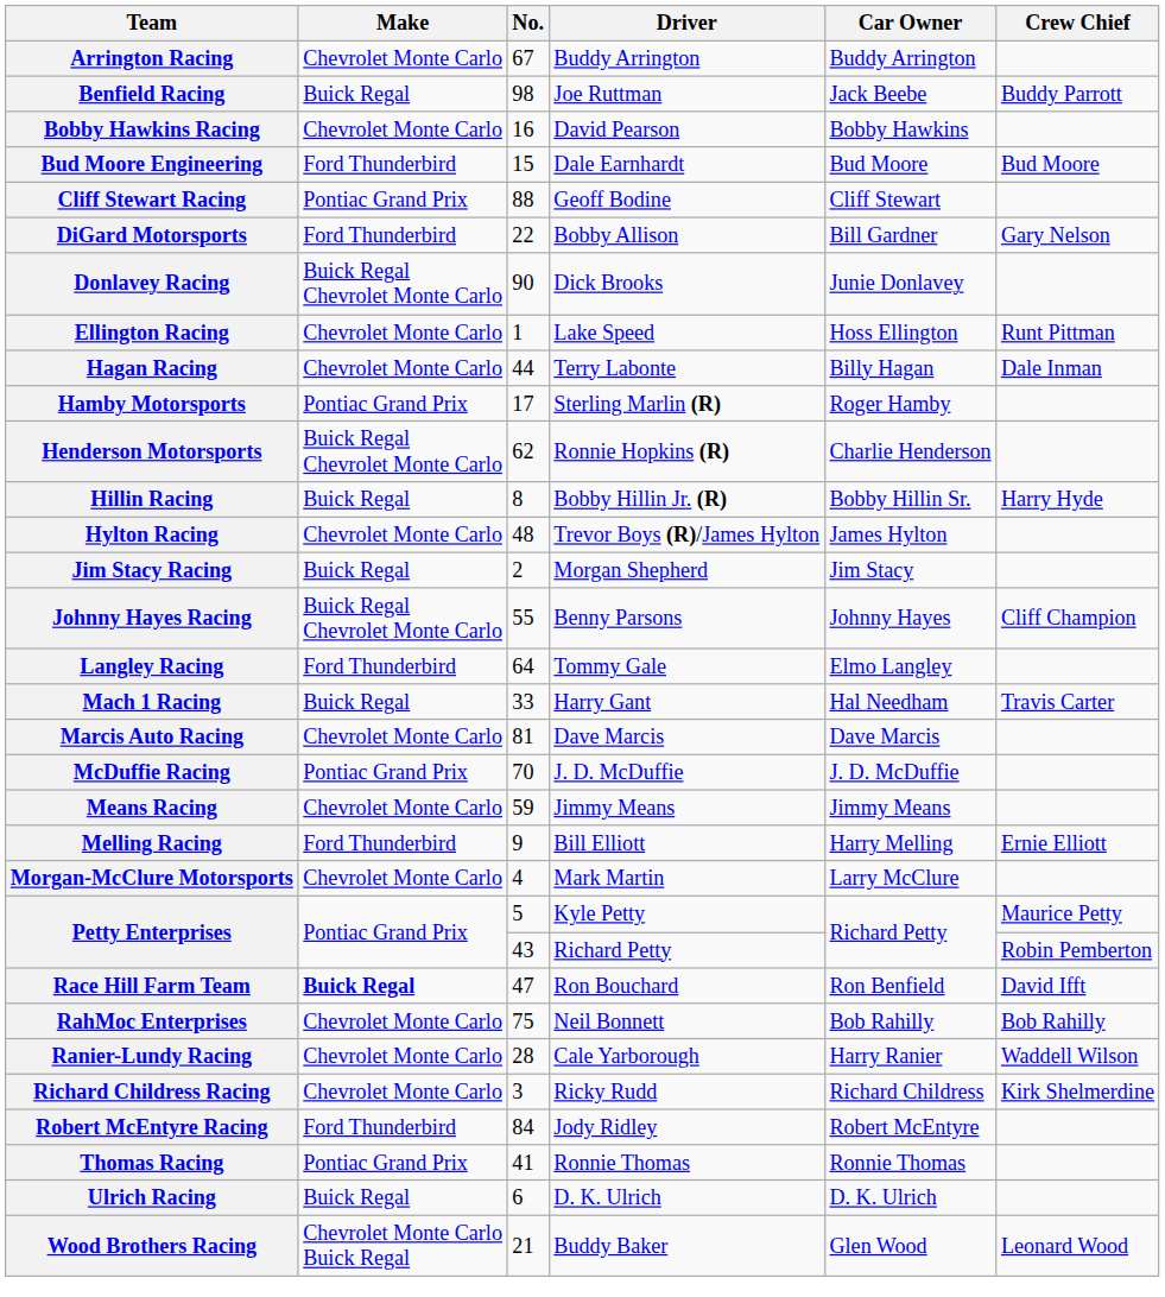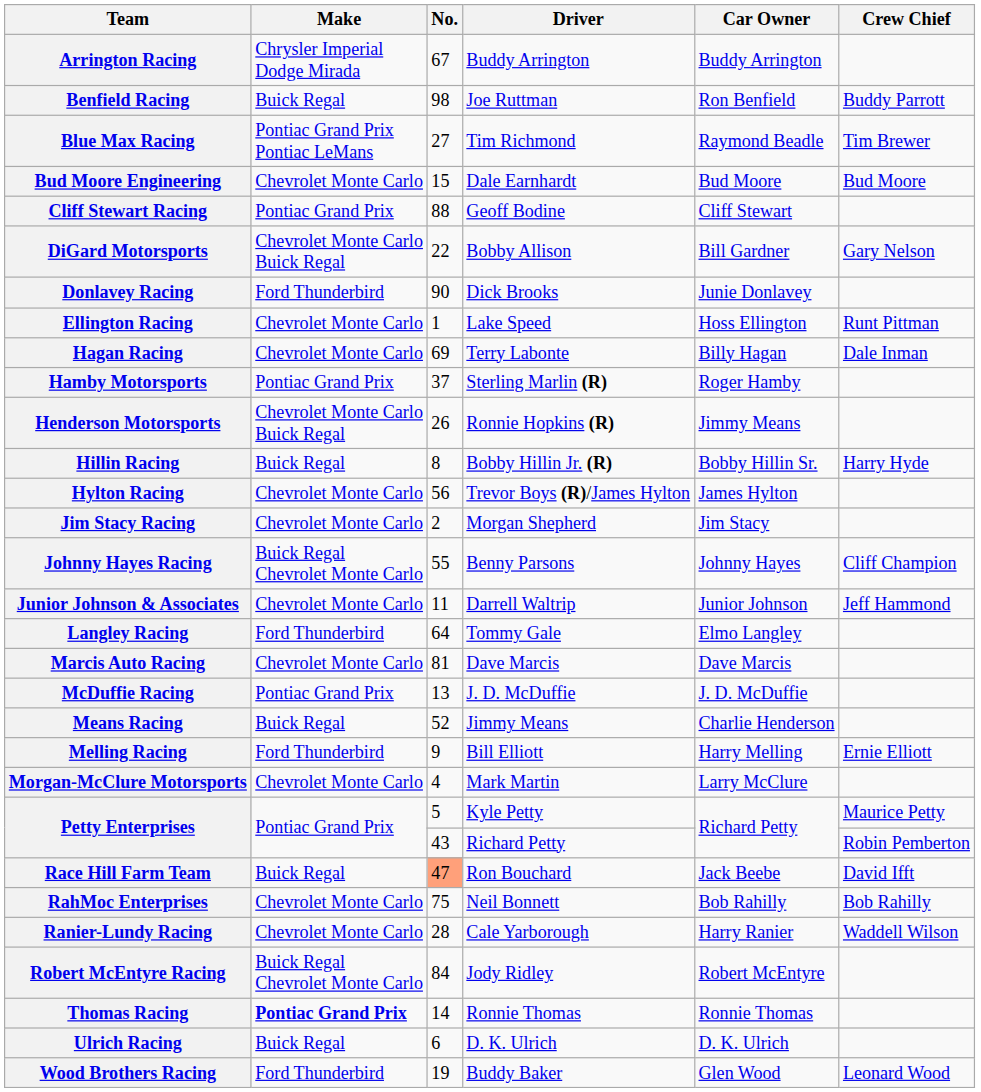Arrington Racing | Make: Chevrolet Monte Carlo -> Chrysler Imperial Dodge Mirada
Benfield Racing | Car Owner: Jack Beebe -> Ron Benfield
+ row: Blue Max Racing | Pontiac Grand Prix Pontiac LeMans | 27 | Tim Richmond | Raymond Beadle | Tim Brewer
- row: Bobby Hawkins Racing | Chevrolet Monte Carlo | 16 | David Pearson | Bobby Hawkins
Bud Moore Engineering | Make: Ford Thunderbird -> Chevrolet Monte Carlo
DiGard Motorsports | Make: Ford Thunderbird -> Chevrolet Monte Carlo Buick Regal
Donlavey Racing | Make: Buick Regal Chevrolet Monte Carlo -> Ford Thunderbird
Hagan Racing | No.: 44 -> 69
Hamby Motorsports | No.: 17 -> 37
Henderson Motorsports | Make: Buick Regal Chevrolet Monte Carlo -> Chevrolet Monte Carlo Buick Regal
Henderson Motorsports | No.: 62 -> 26
Henderson Motorsports | Car Owner: Charlie Henderson -> Jimmy Means
Hylton Racing | No.: 48 -> 56
Jim Stacy Racing | Make: Buick Regal -> Chevrolet Monte Carlo
+ row: Junior Johnson & Associates | Chevrolet Monte Carlo | 11 | Darrell Waltrip | Junior Johnson | Jeff Hammond
- row: Mach 1 Racing | Buick Regal | 33 | Harry Gant | Hal Needham | Travis Carter
McDuffie Racing | No.: 70 -> 13
Means Racing | Make: Chevrolet Monte Carlo -> Buick Regal
Means Racing | No.: 59 -> 52
Means Racing | Car Owner: Jimmy Means -> Charlie Henderson
Race Hill Farm Team | Make: bold -> normal
Race Hill Farm Team | No.: no background -> lightsalmon background
Race Hill Farm Team | Car Owner: Ron Benfield -> Jack Beebe
- row: Richard Childress Racing | Chevrolet Monte Carlo | 3 | Ricky Rudd | Richard Childress | Kirk Shelmerdine
Robert McEntyre Racing | Make: Ford Thunderbird -> Buick Regal Chevrolet Monte Carlo
Thomas Racing | Make: normal -> bold
Thomas Racing | No.: 41 -> 14
Wood Brothers Racing | Make: Chevrolet Monte Carlo Buick Regal -> Ford Thunderbird
Wood Brothers Racing | No.: 21 -> 19
